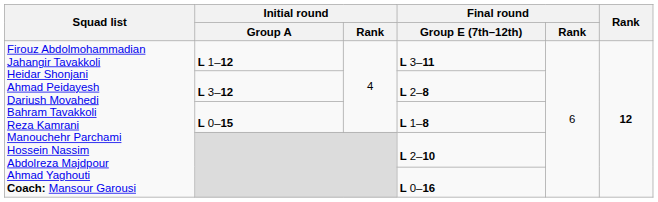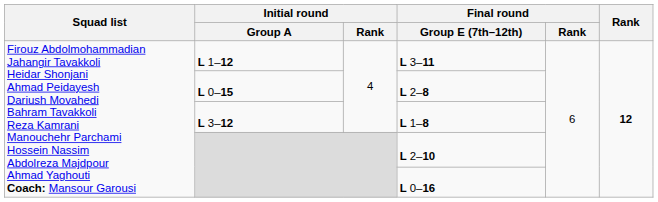L 2–8 | Initial round / Group A: L 3–12 -> L 0–15
L 1–8 | Initial round / Group A: L 0–15 -> L 3–12
